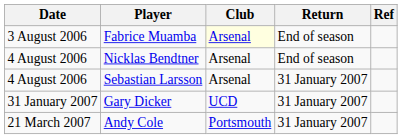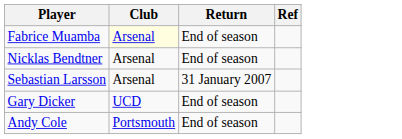- column: Date | 3 August 2006 | 4 August 2006 | 4 August 2006 | 31 January 2007 | 21 March 2007
Gary Dicker | Return: 31 January 2007 -> End of season
Andy Cole | Return: 31 January 2007 -> End of season
